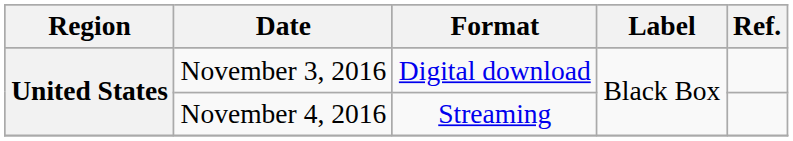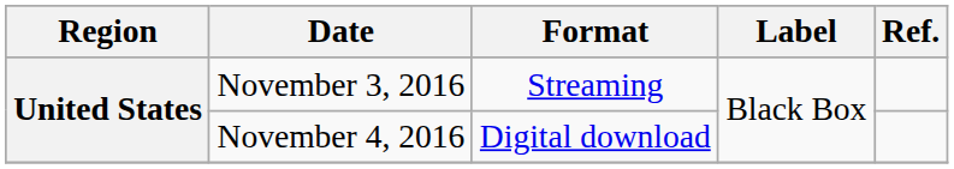November 3, 2016 | Format: Digital download -> Streaming
November 4, 2016 | Format: Streaming -> Digital download
